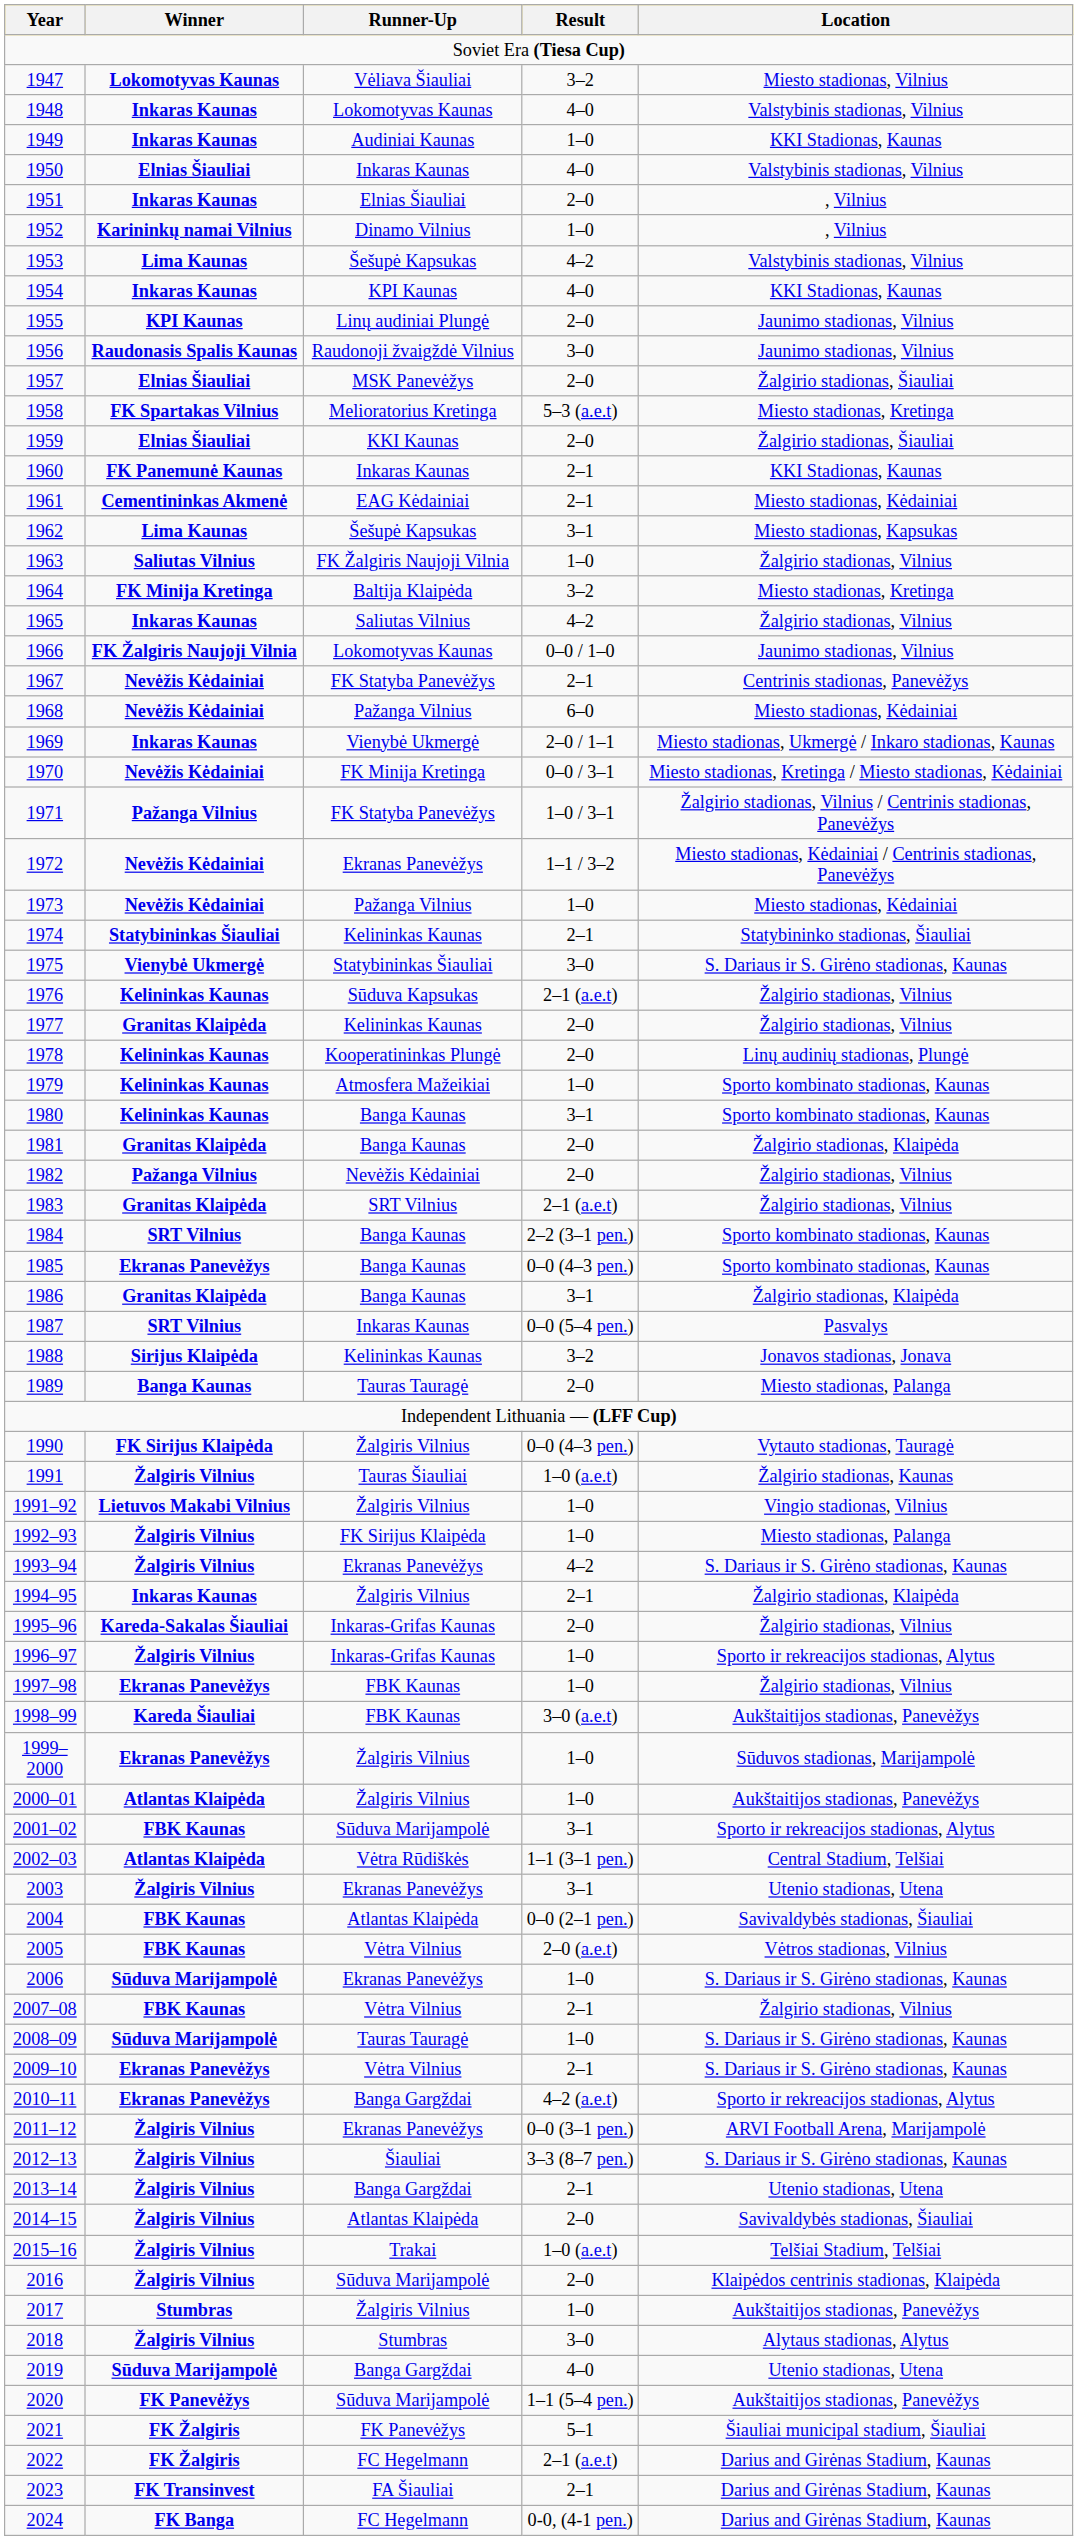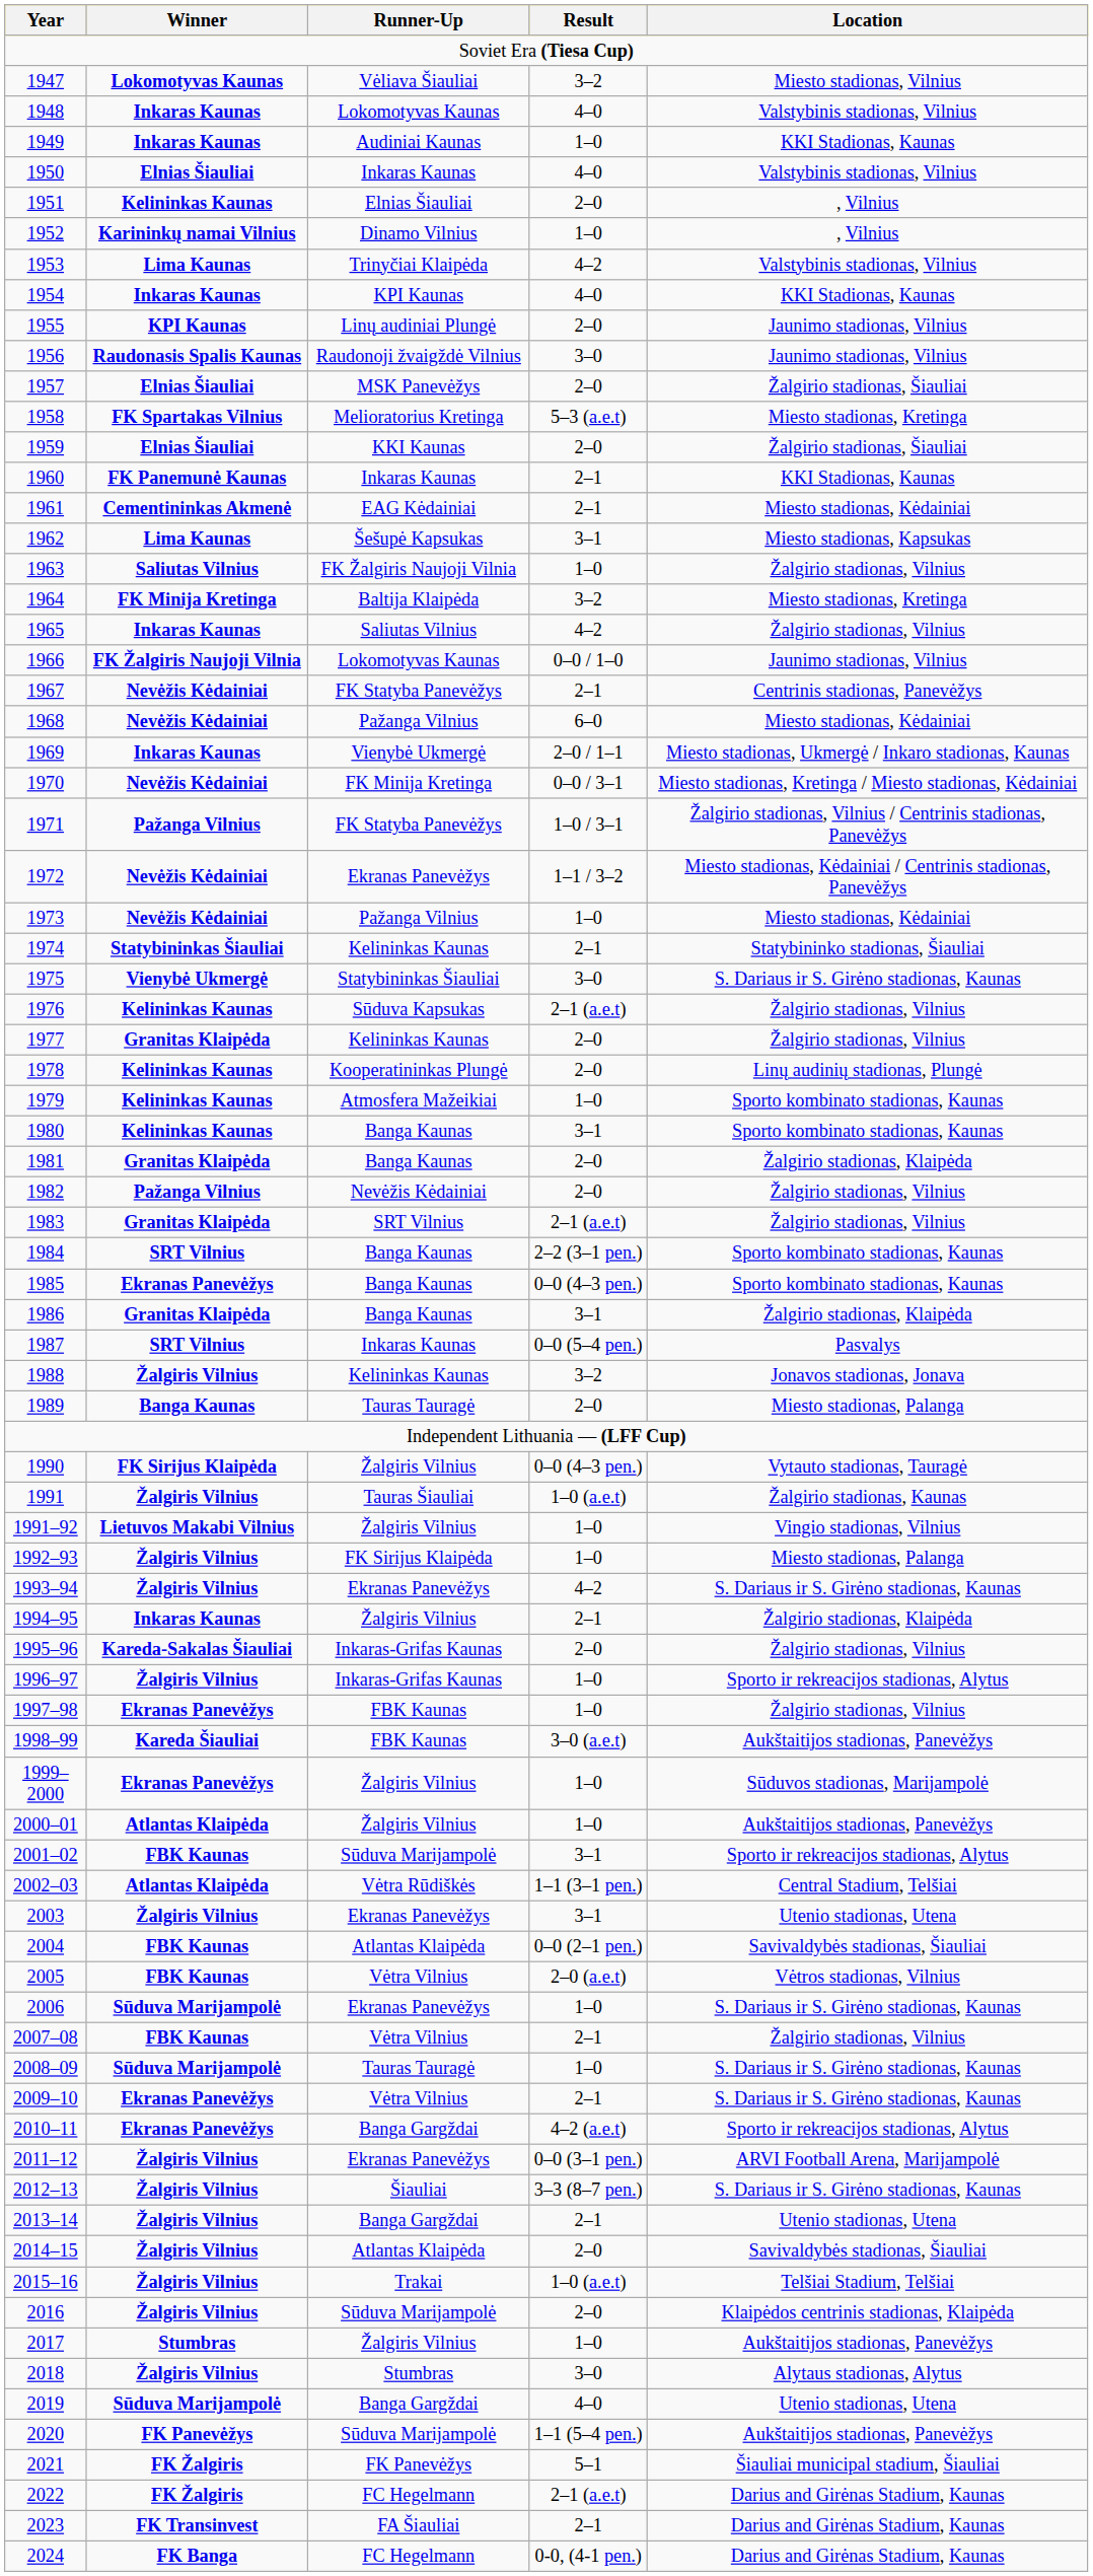1951 | Winner: Inkaras Kaunas -> Kelininkas Kaunas
1953 | Runner-Up: Šešupė Kapsukas -> Trinyčiai Klaipėda
1988 | Winner: Sirijus Klaipėda -> Žalgiris Vilnius
